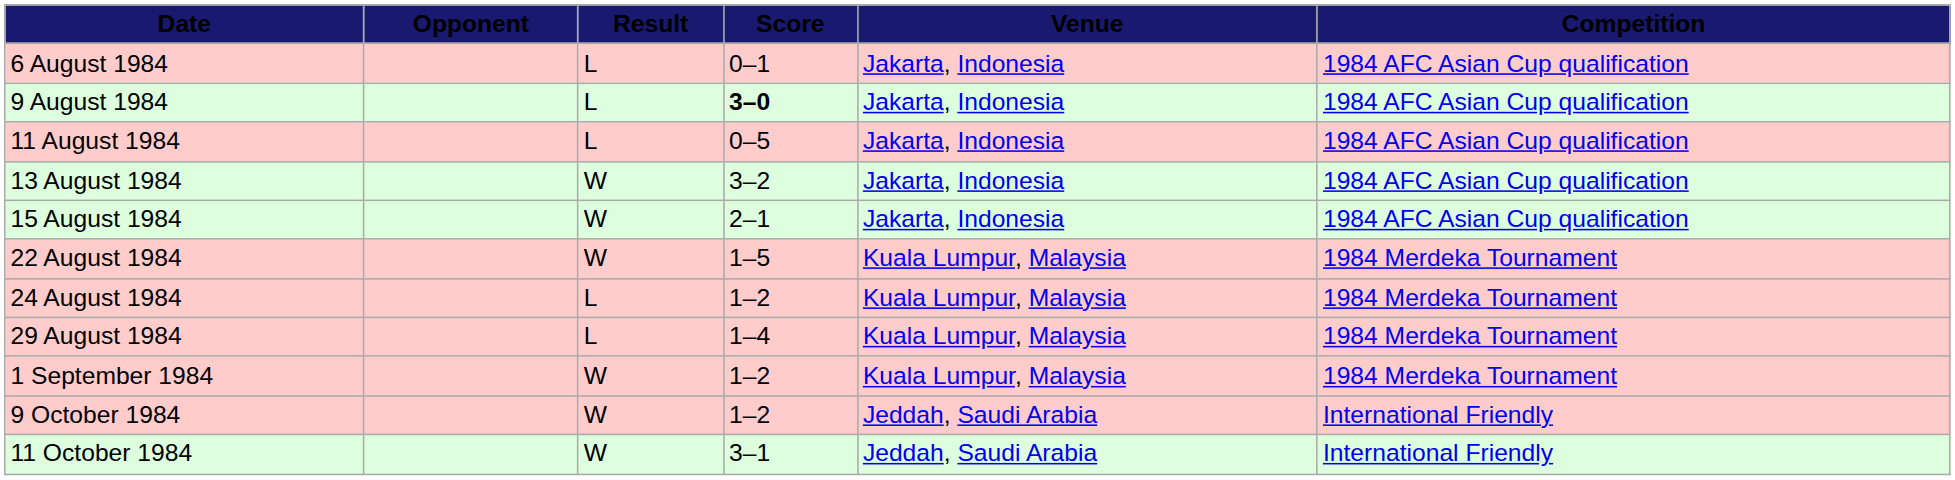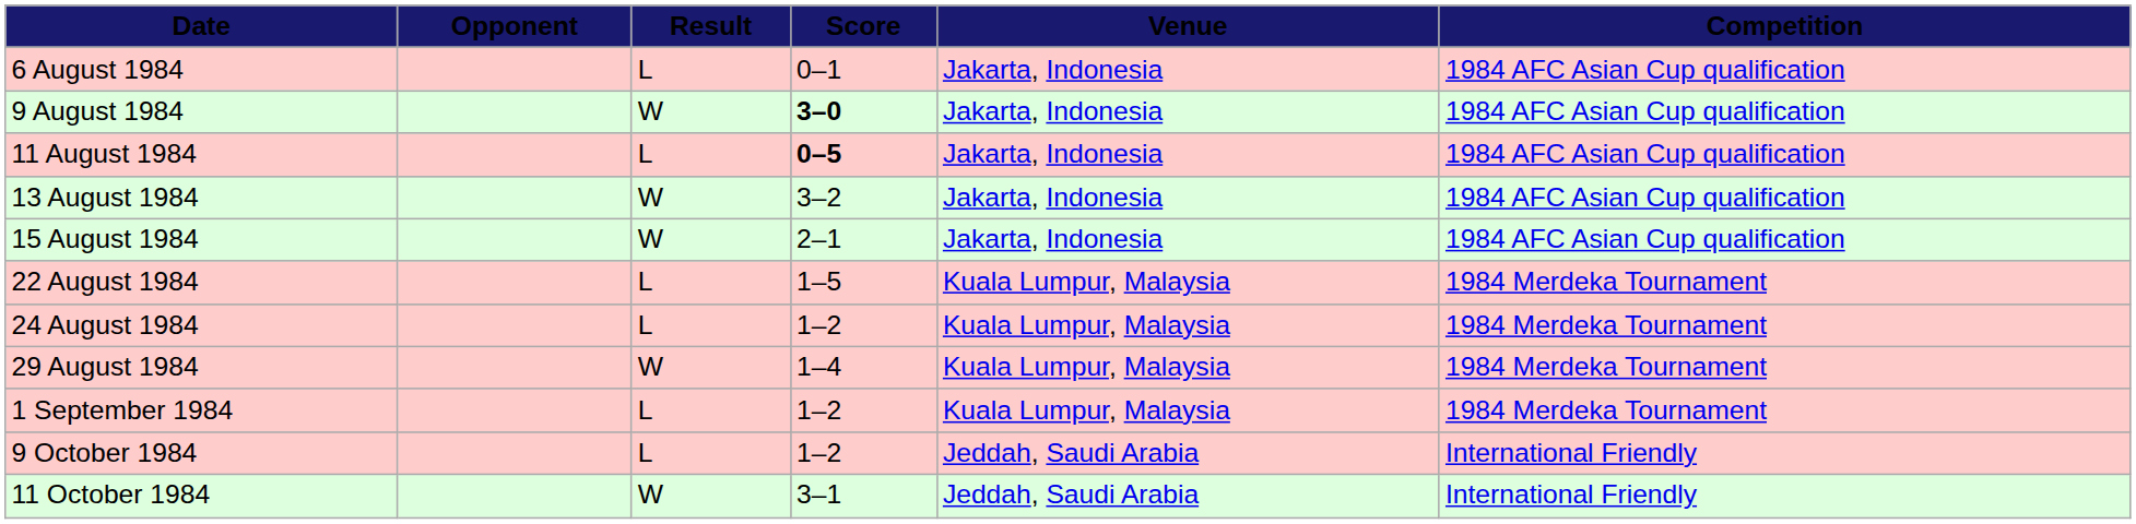9 August 1984 | Result: L -> W
11 August 1984 | Score: normal -> bold
22 August 1984 | Result: W -> L
29 August 1984 | Result: L -> W
1 September 1984 | Result: W -> L
9 October 1984 | Result: W -> L
